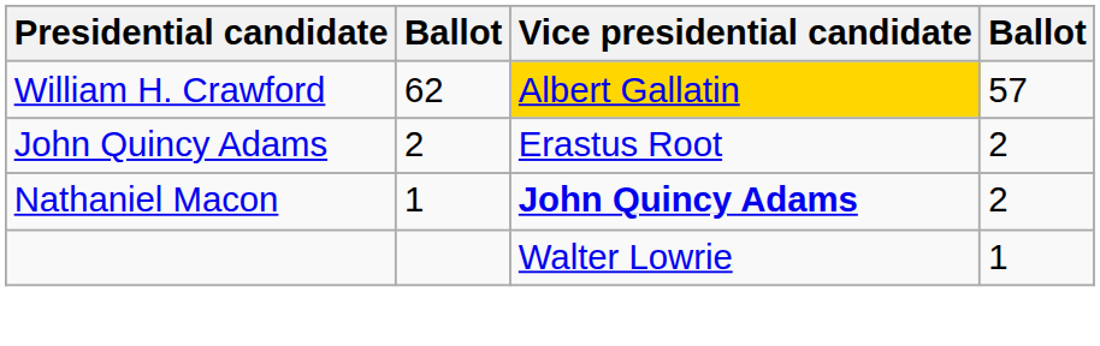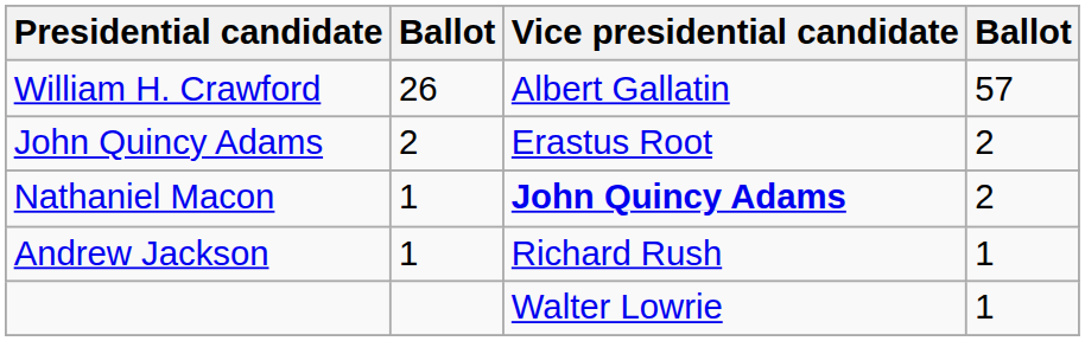William H. Crawford | column 2: 62 -> 26
William H. Crawford | Vice presidential candidate: gold background -> no background
+ row: Andrew Jackson | 1 | Richard Rush | 1
